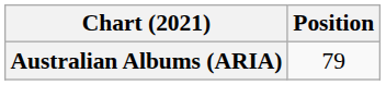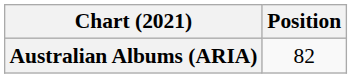Australian Albums (ARIA) | Position: 79 -> 82
